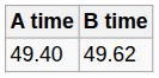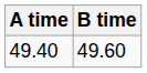49.40 | B time: 49.62 -> 49.60
